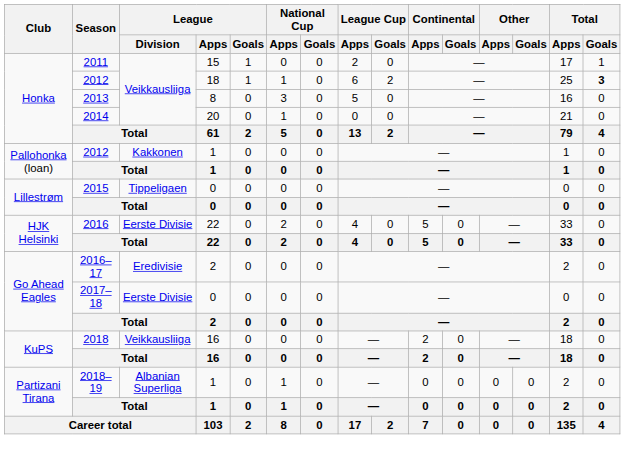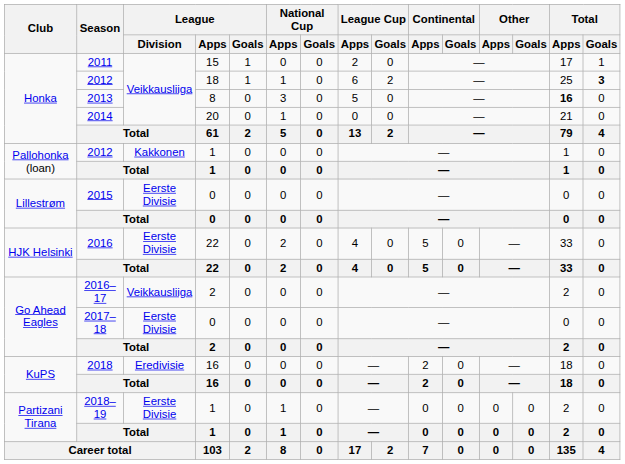2013 | Total / Apps: normal -> bold
2015 | League / Division: Tippeligaen -> Eerste Divisie
2016–17 | League / Division: Eredivisie -> Veikkausliiga
2018 | League / Division: Veikkausliiga -> Eredivisie
2018–19 | League / Division: Albanian Superliga -> Eerste Divisie
